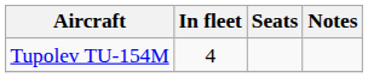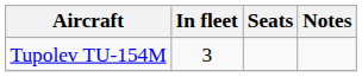Tupolev TU-154M | In fleet: 4 -> 3
